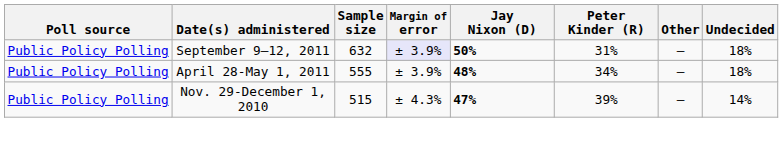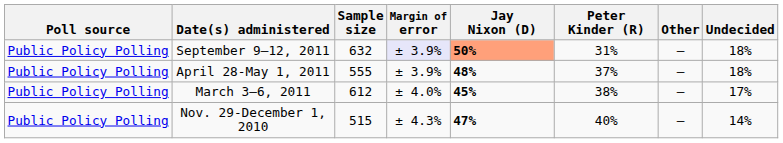September 9–12, 2011 | Jay Nixon (D): no background -> lightsalmon background
April 28-May 1, 2011 | Peter Kinder (R): 34% -> 37%
+ row: Public Policy Polling | March 3–6, 2011 | 612 | ± 4.0% | 45% | 38% | — | 17%
Nov. 29-December 1, 2010 | Peter Kinder (R): 39% -> 40%
